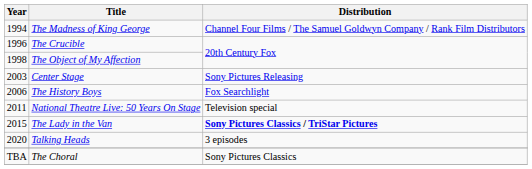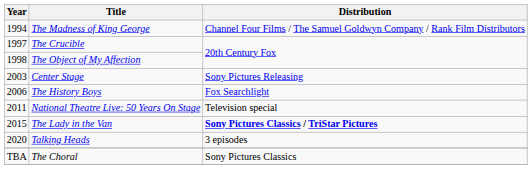The Crucible | Year: 1996 -> 1997
